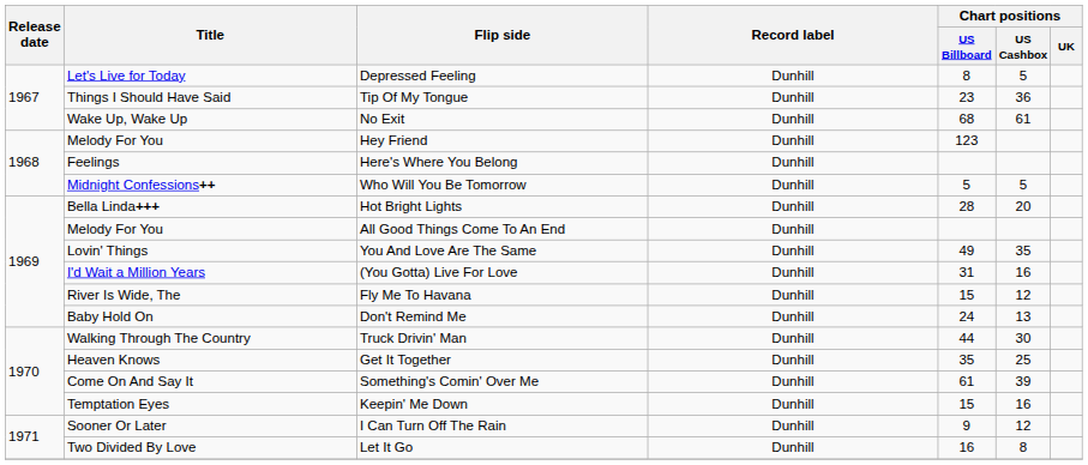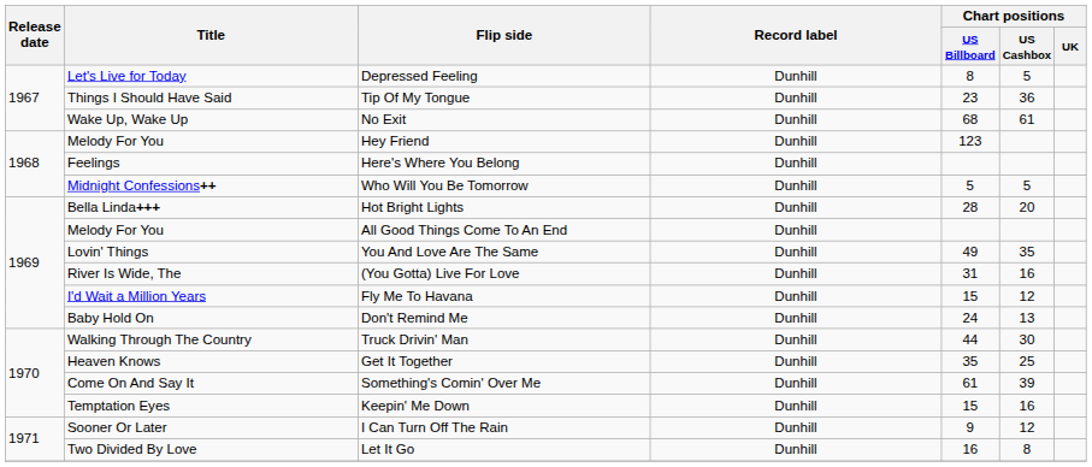(You Gotta) Live For Love | Title: I'd Wait a Million Years -> River Is Wide, The
Fly Me To Havana | Title: River Is Wide, The -> I'd Wait a Million Years
